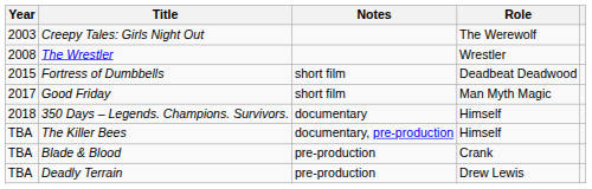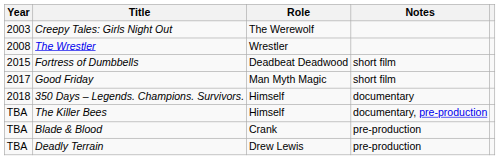columns swapped: Role <-> Notes
